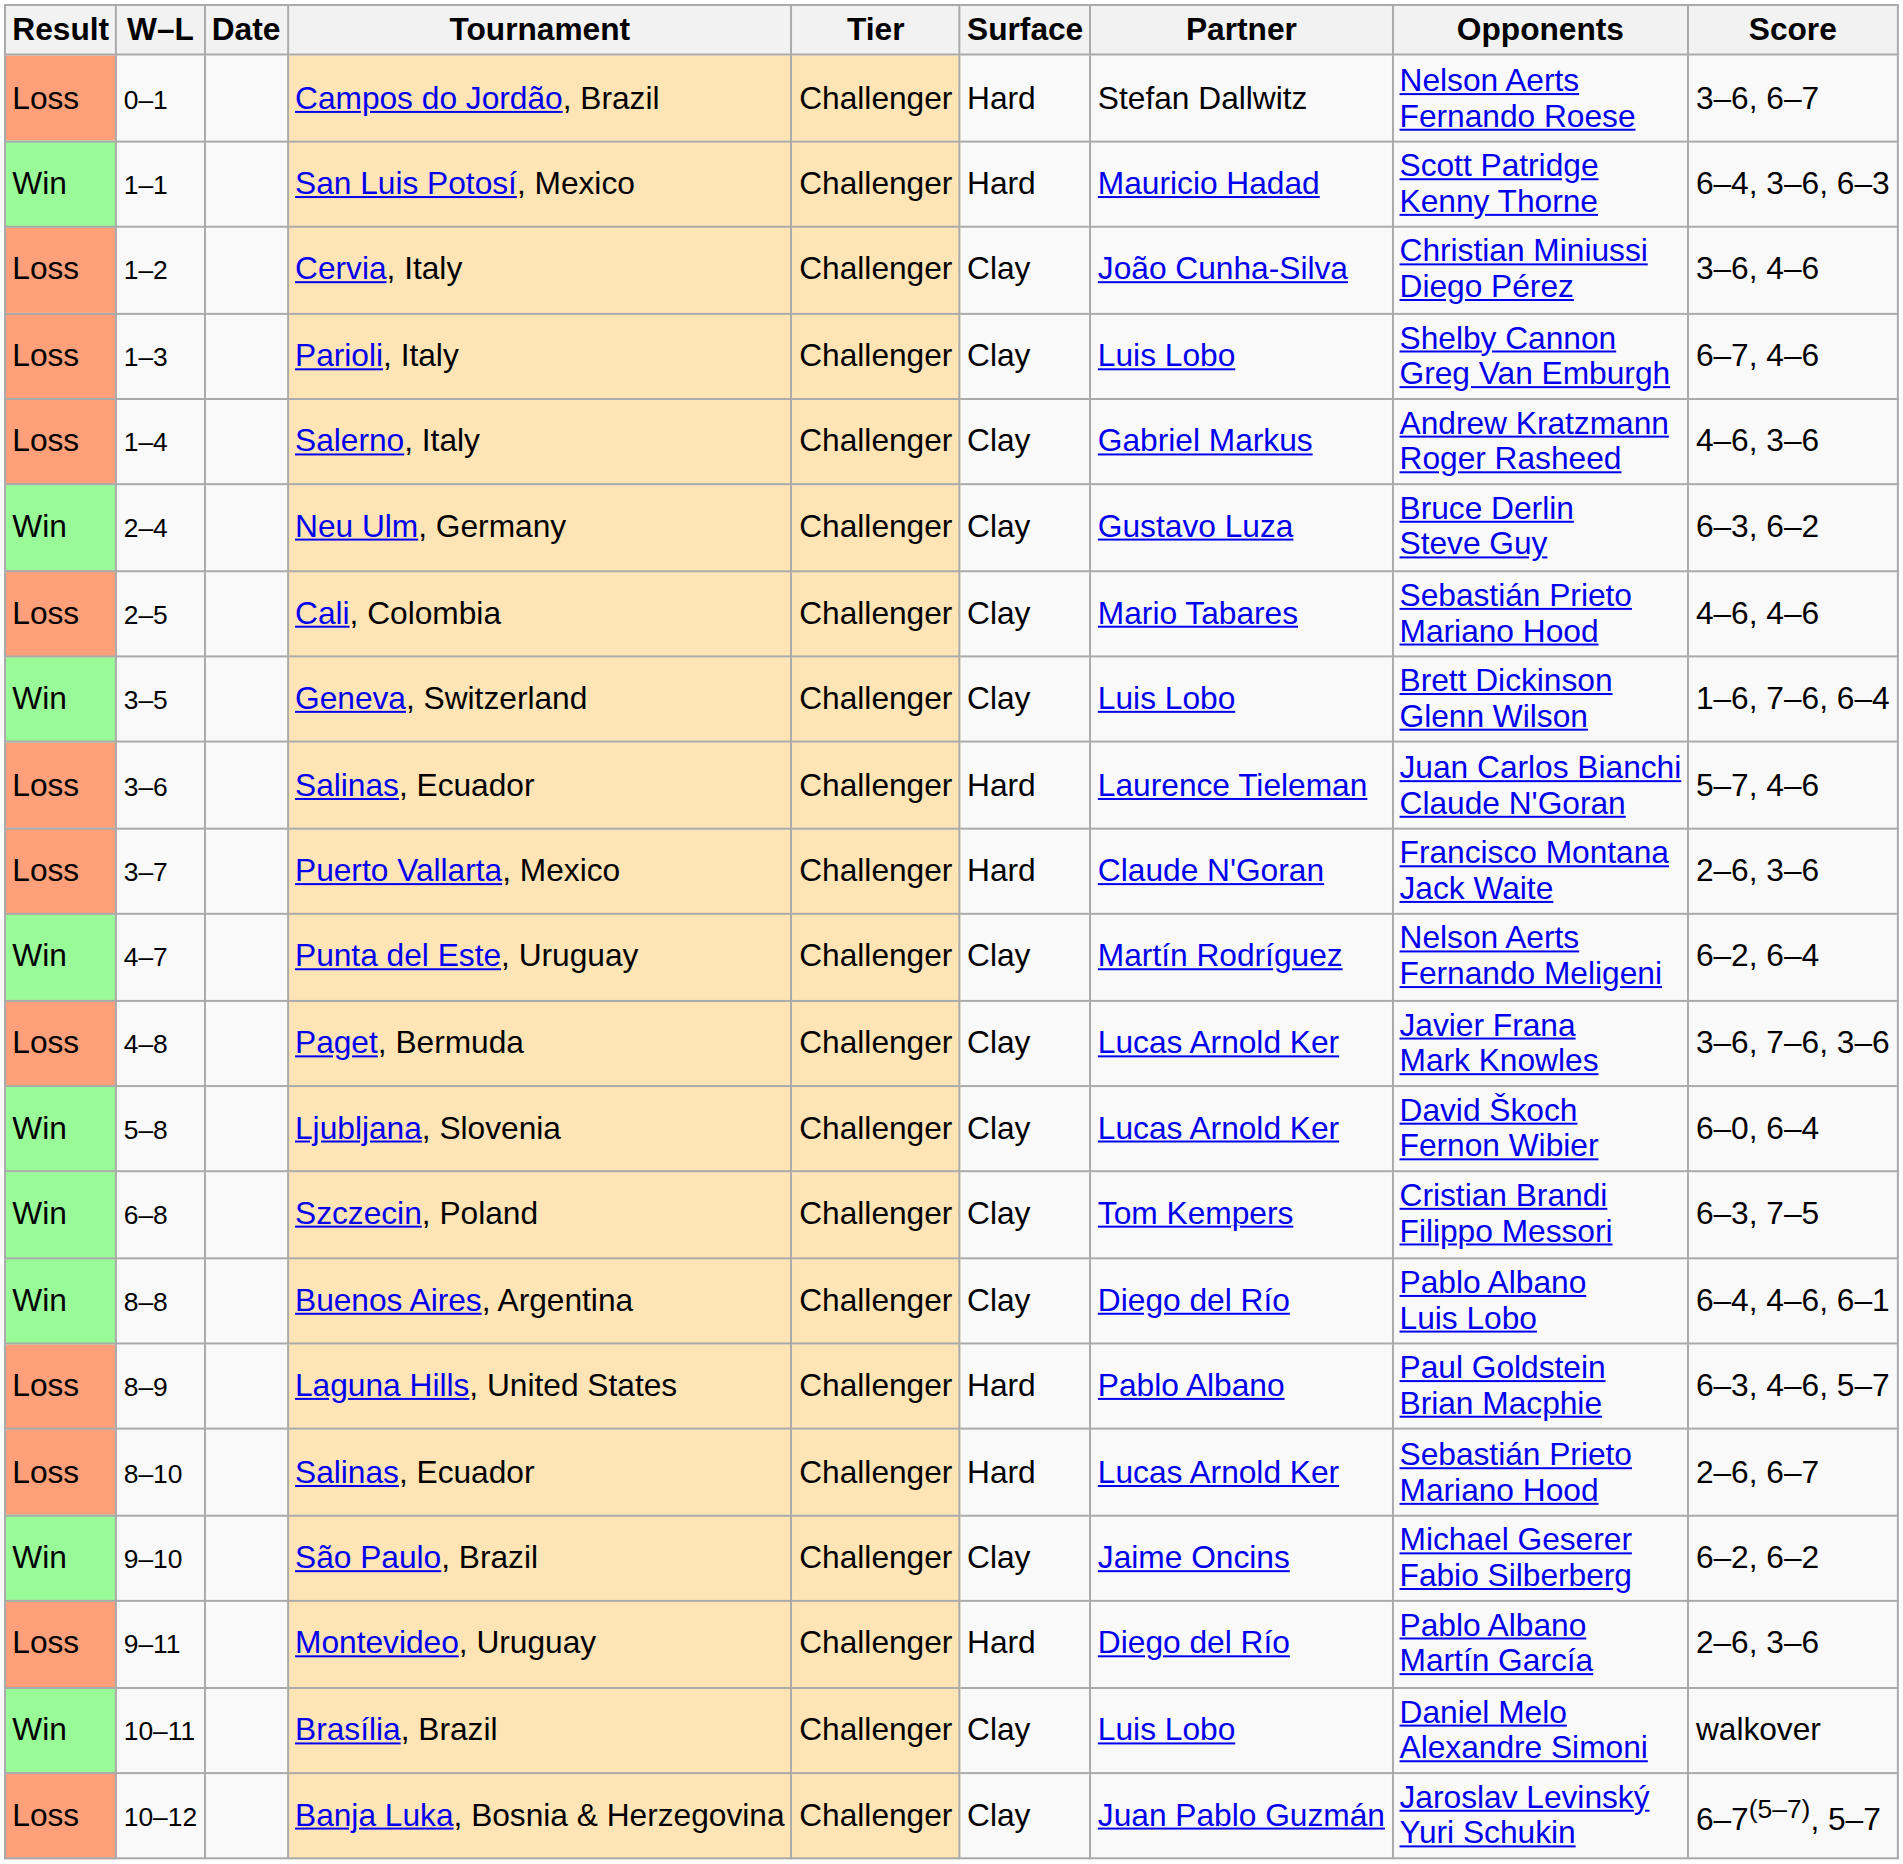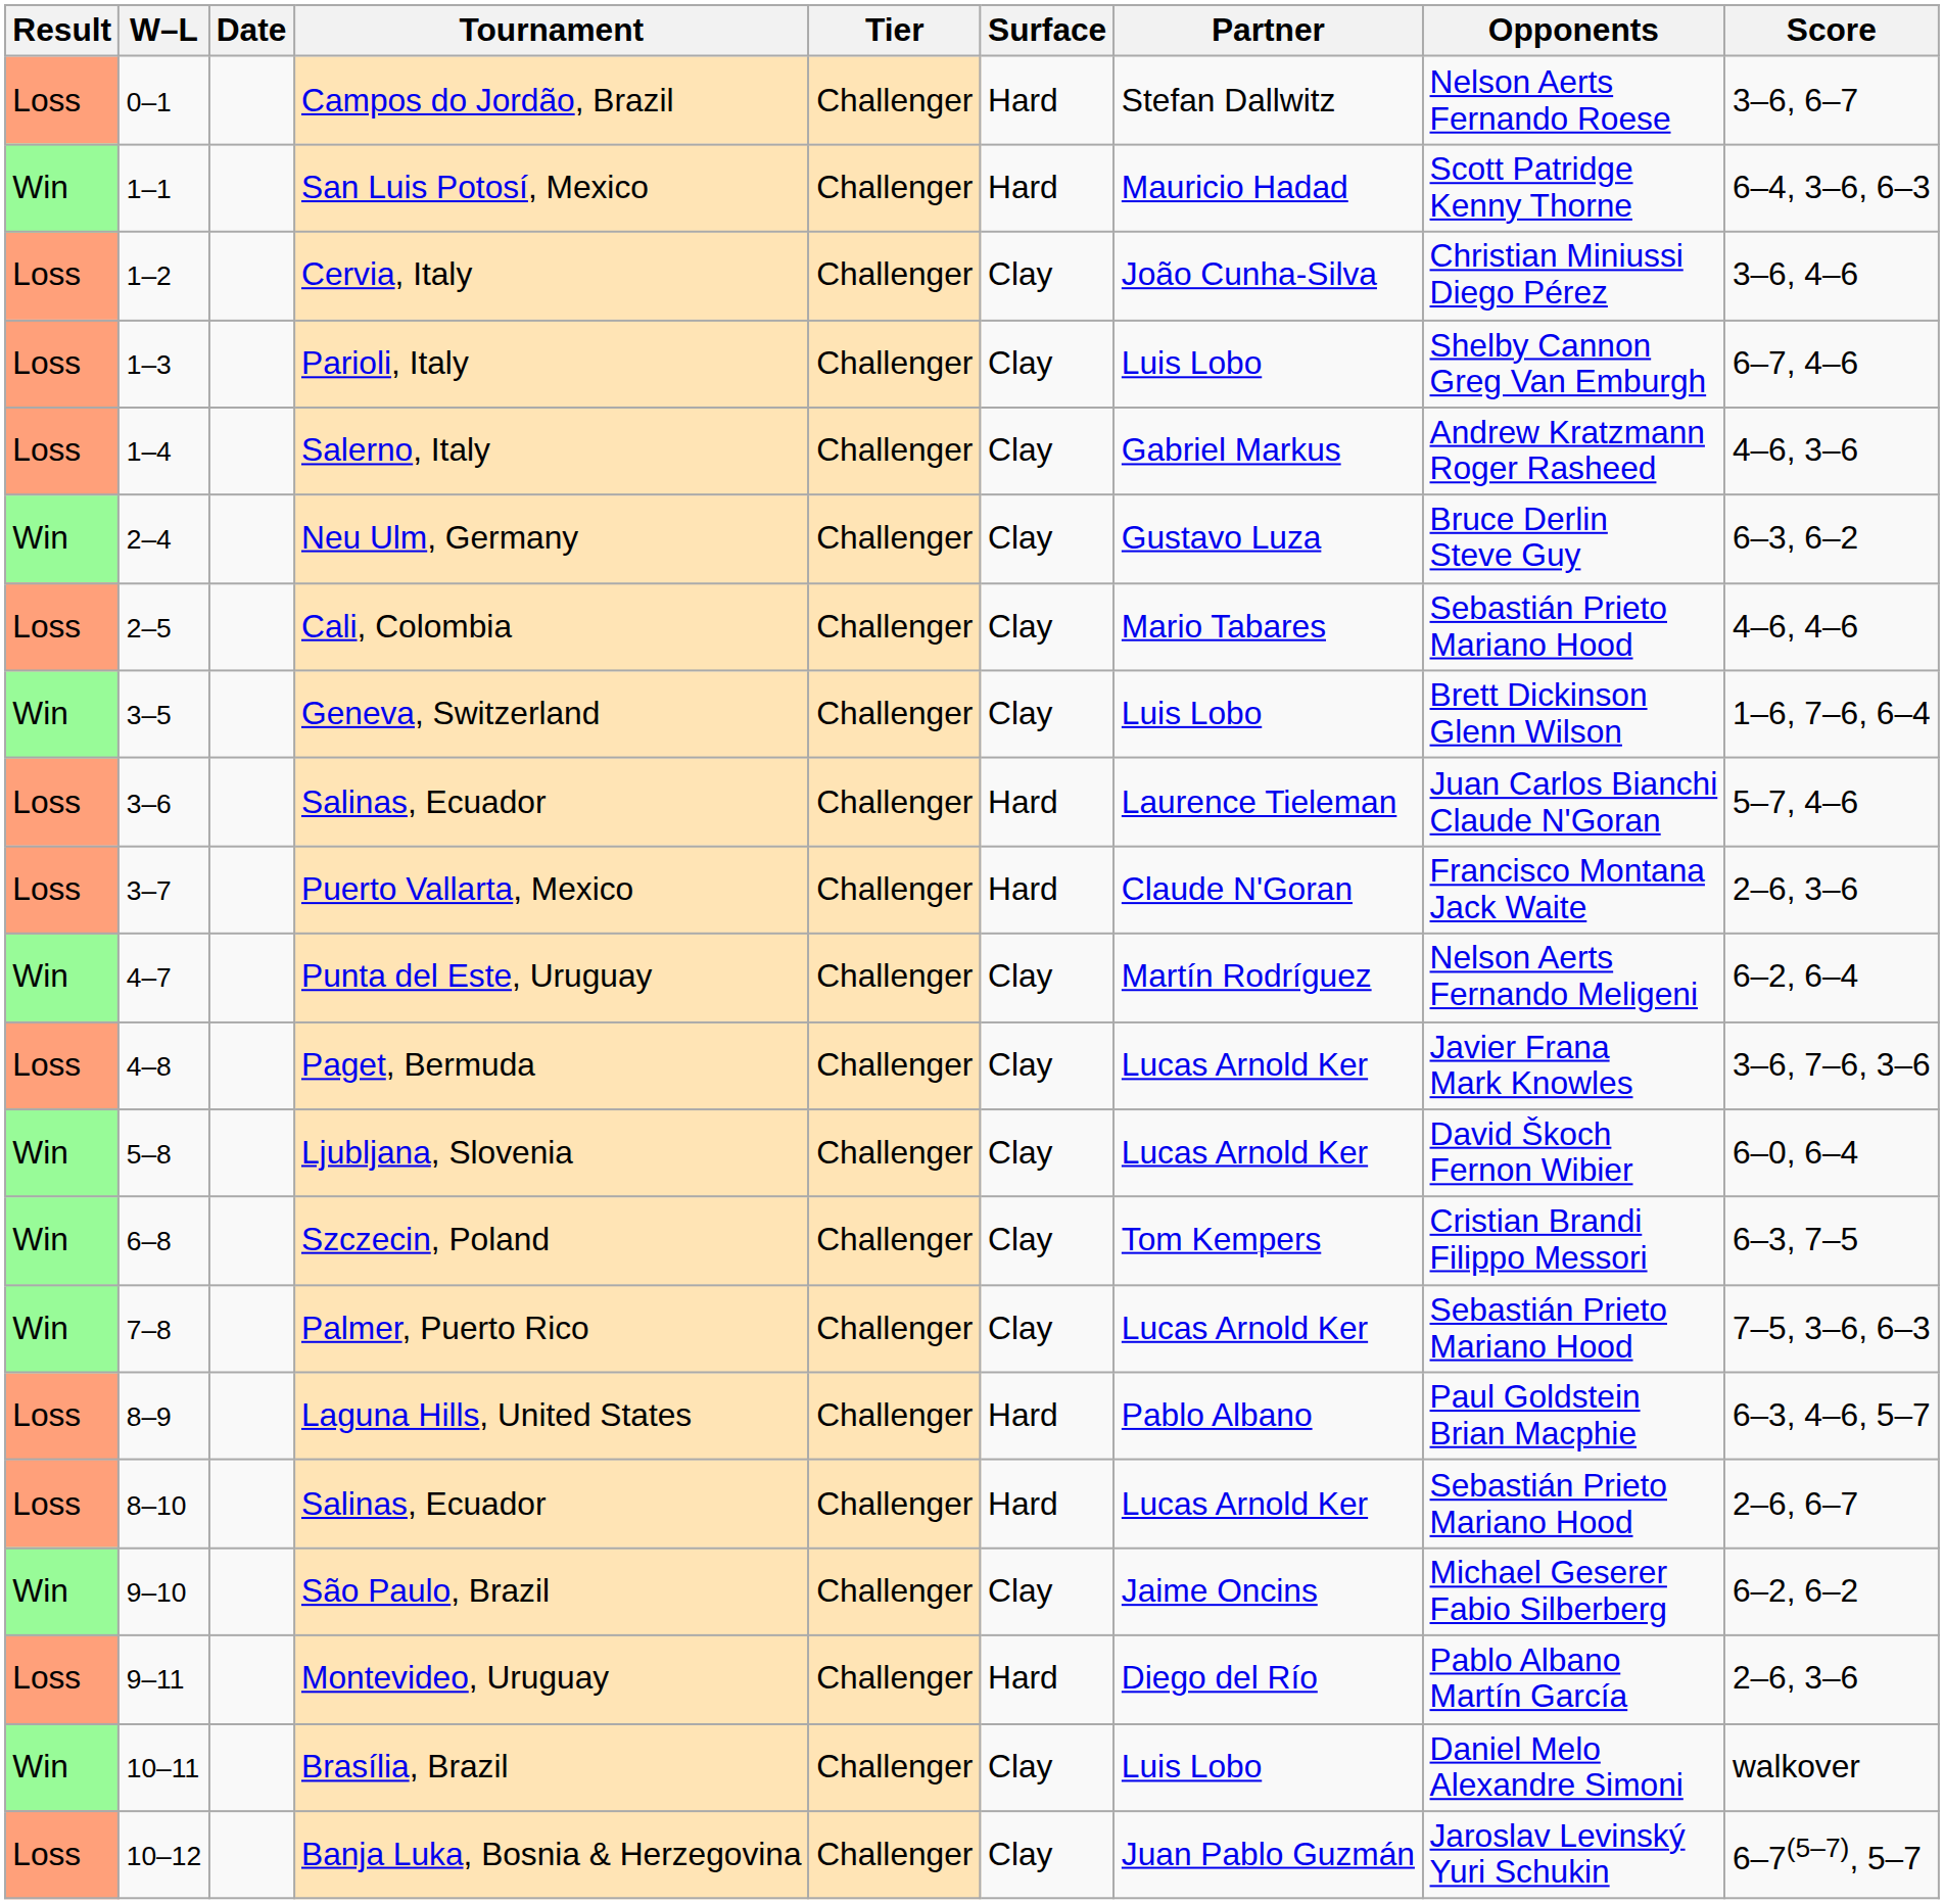+ row: Win | 7–8 | Palmer, Puerto Rico | Challenger | Clay | Lucas Arnold Ker | Sebastián Prieto Mariano Hood | 7–5, 3–6, 6–3
- row: Win | 8–8 | Buenos Aires, Argentina | Challenger | Clay | Diego del Río | Pablo Albano Luis Lobo | 6–4, 4–6, 6–1
